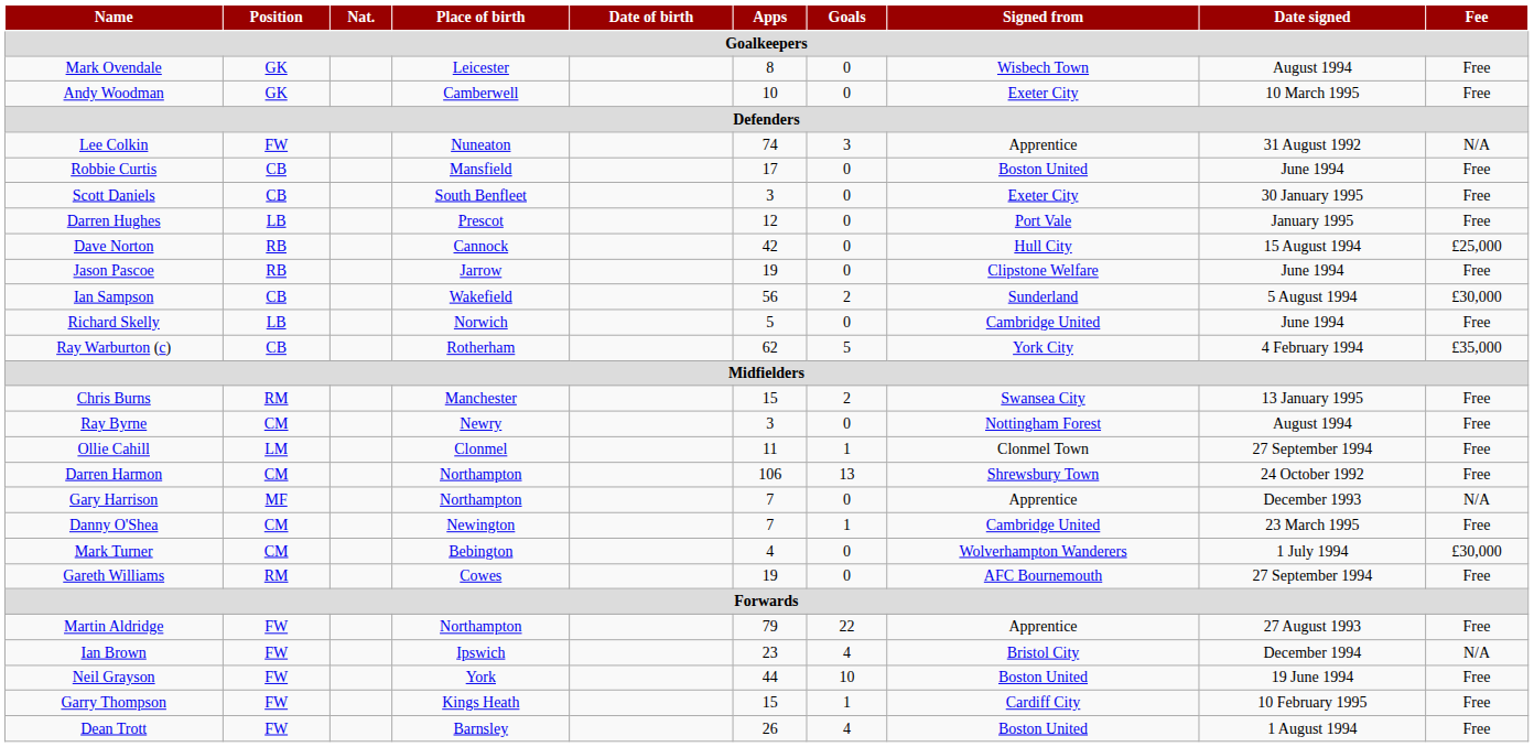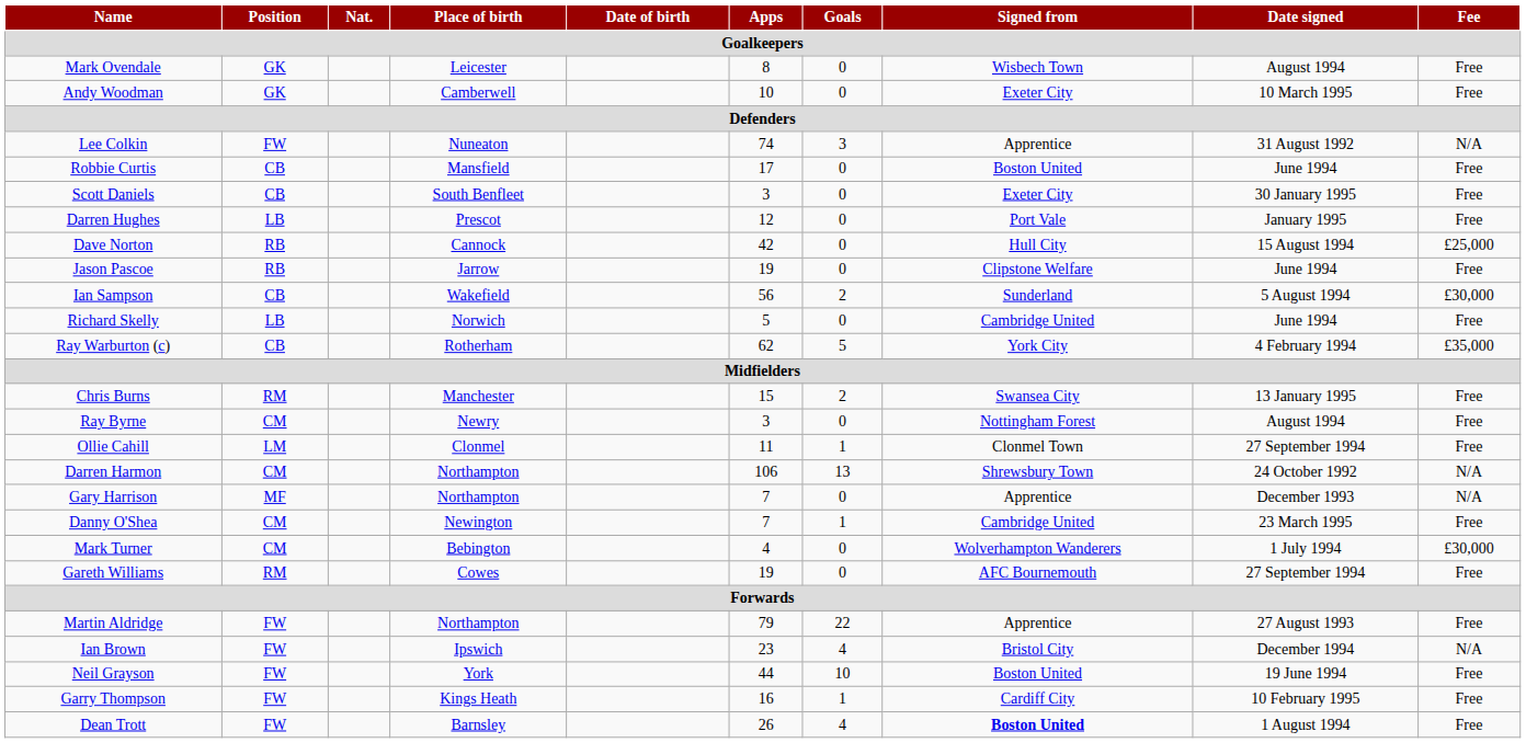Darren Harmon | Fee: Free -> N/A
Garry Thompson | Apps: 15 -> 16
Dean Trott | Signed from: normal -> bold
